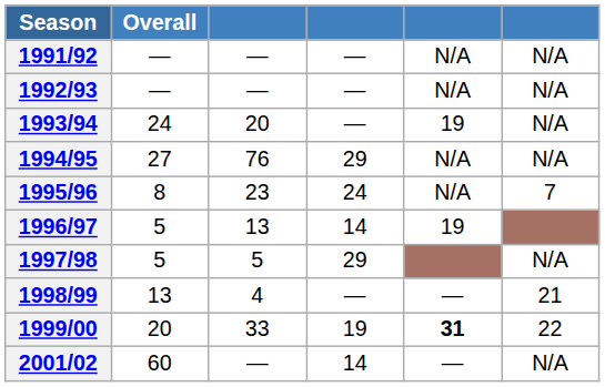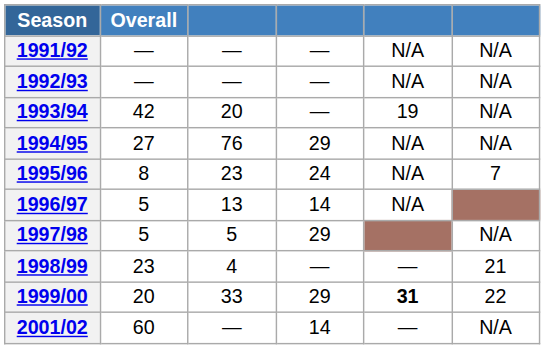1993/94 | Overall: 24 -> 42
1996/97 | column 5: 19 -> N/A
1998/99 | Overall: 13 -> 23
1999/00 | column 4: 19 -> 29
